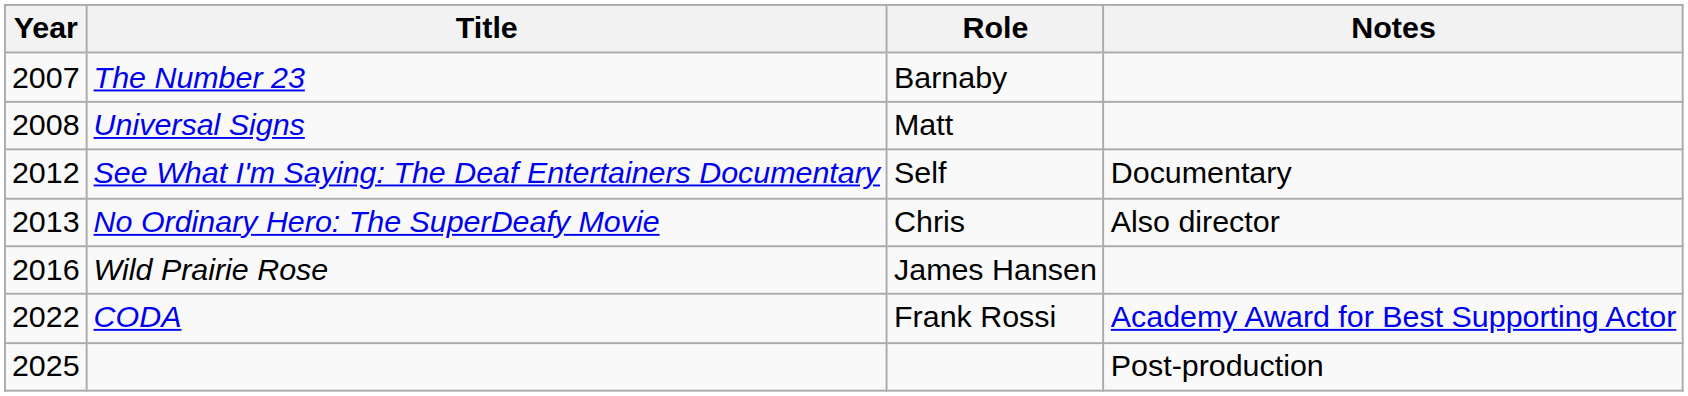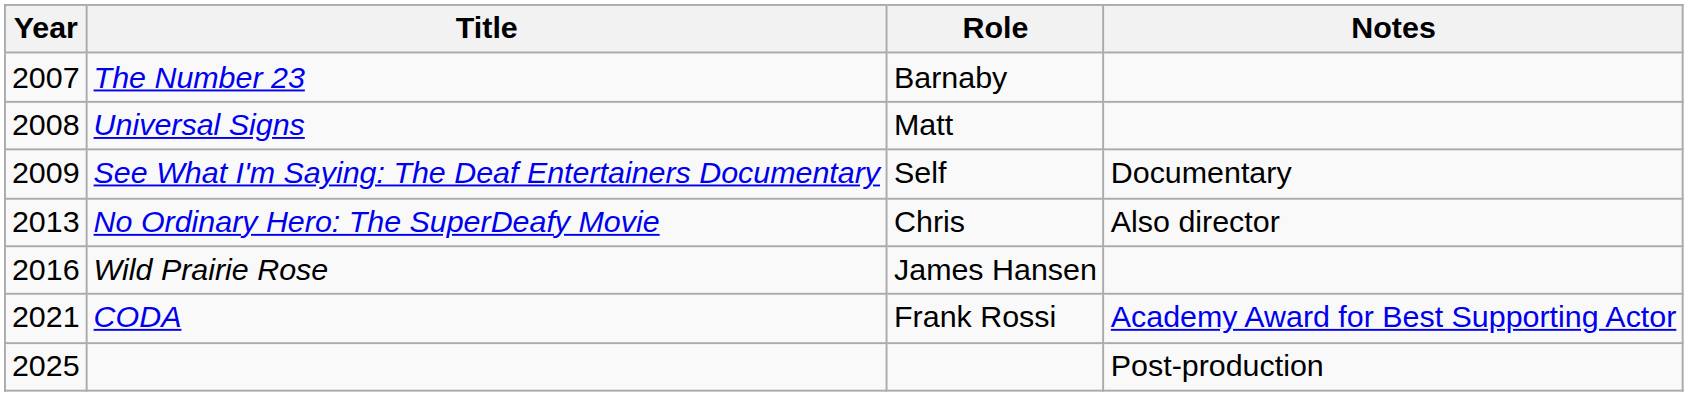See What I'm Saying: The Deaf Entertainers Documentary | Year: 2012 -> 2009
CODA | Year: 2022 -> 2021
